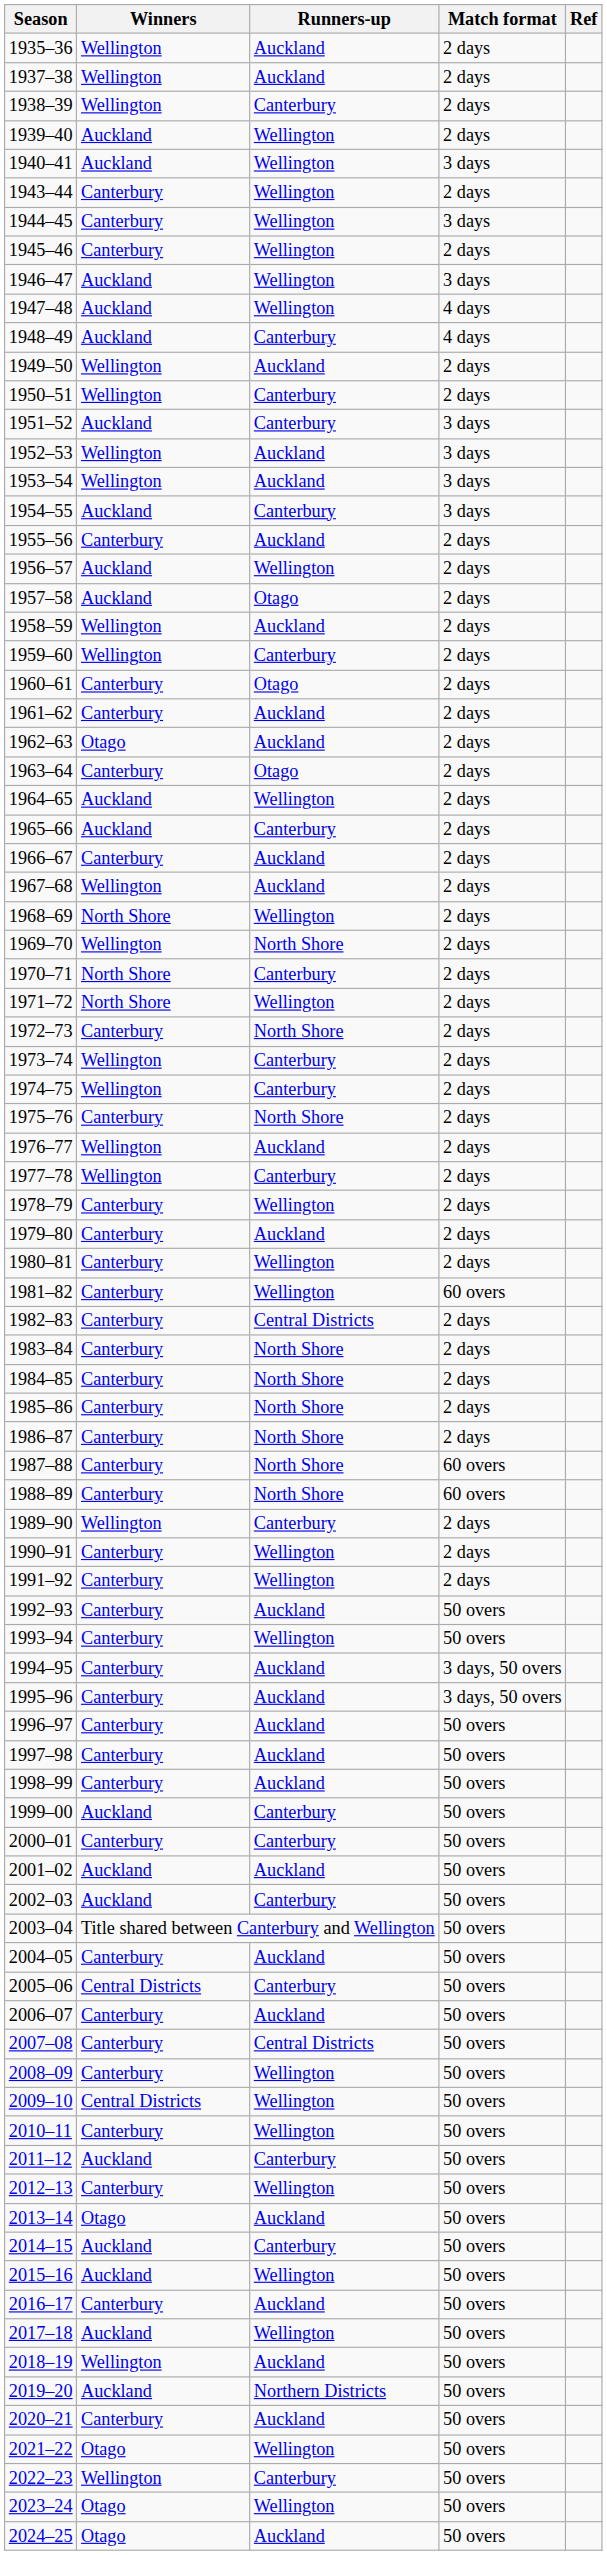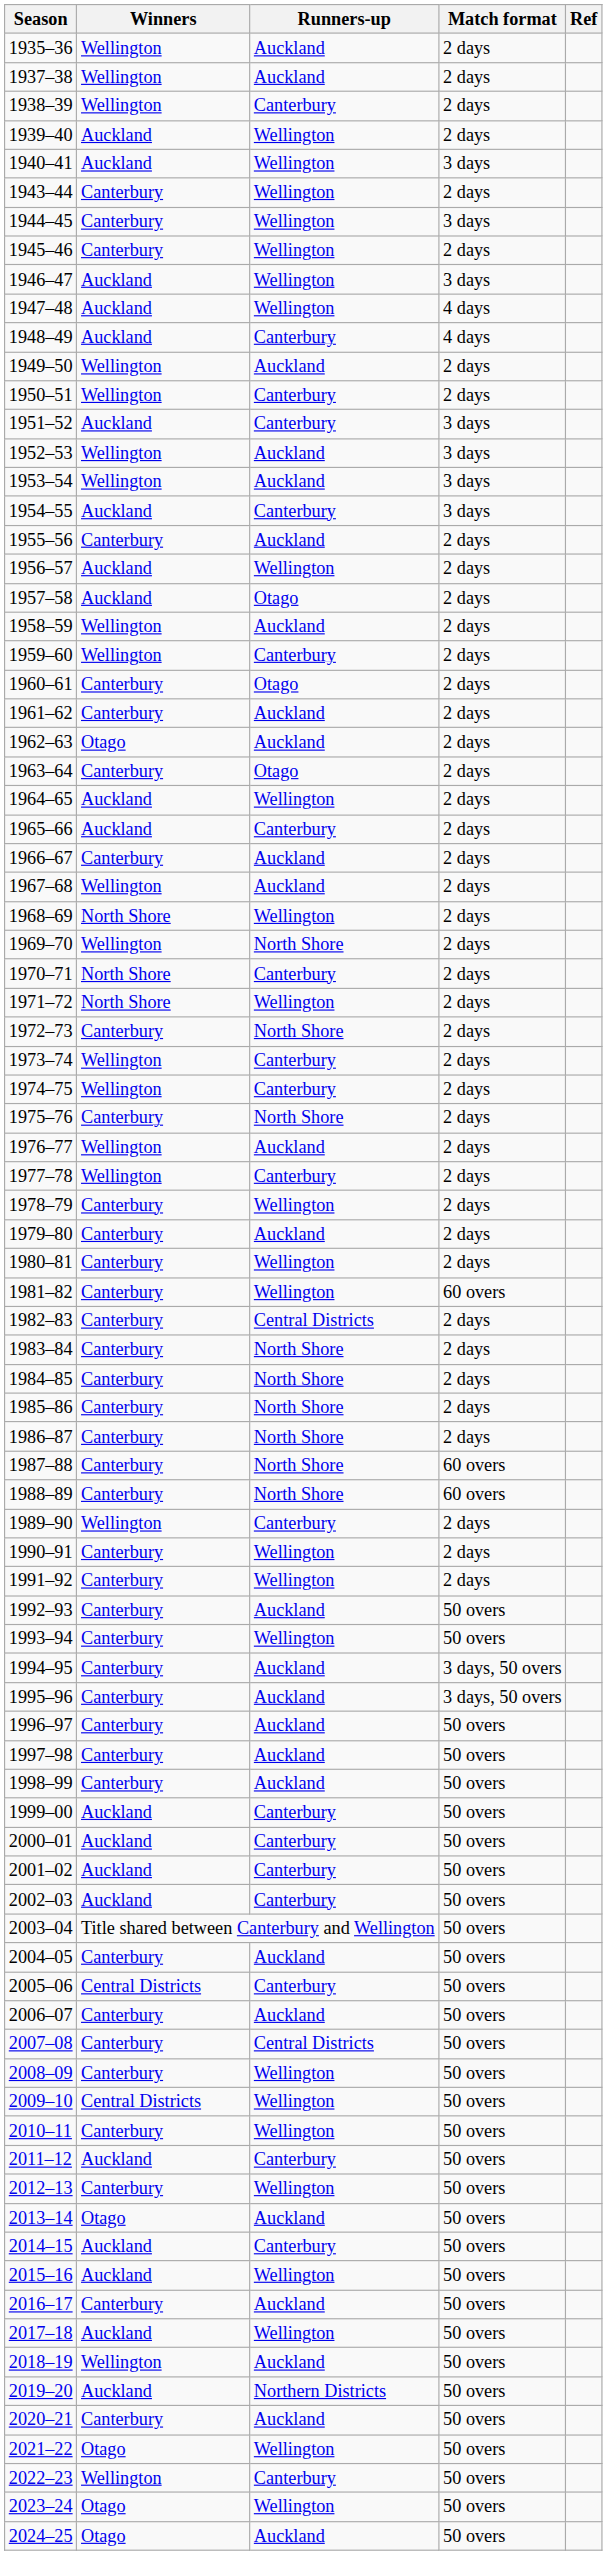2000–01 | Winners: Canterbury -> Auckland
2001–02 | Runners-up: Auckland -> Canterbury
